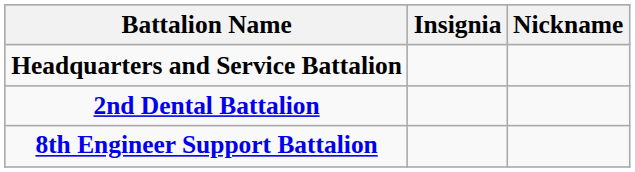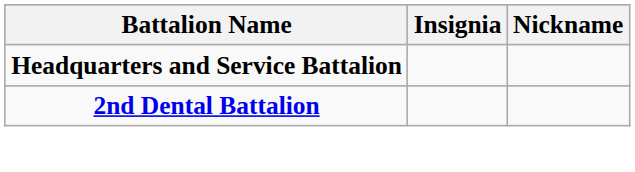- row: 8th Engineer Support Battalion
